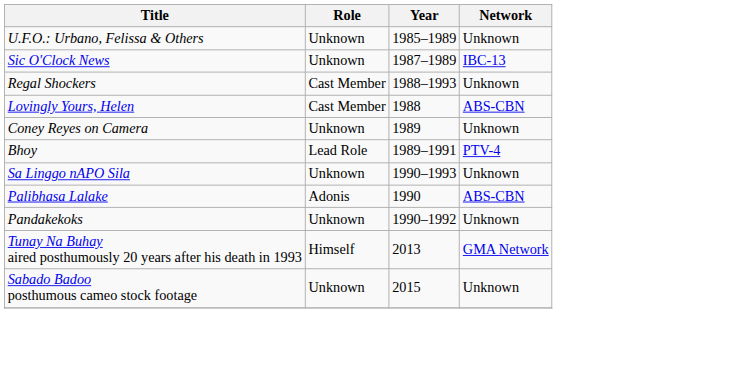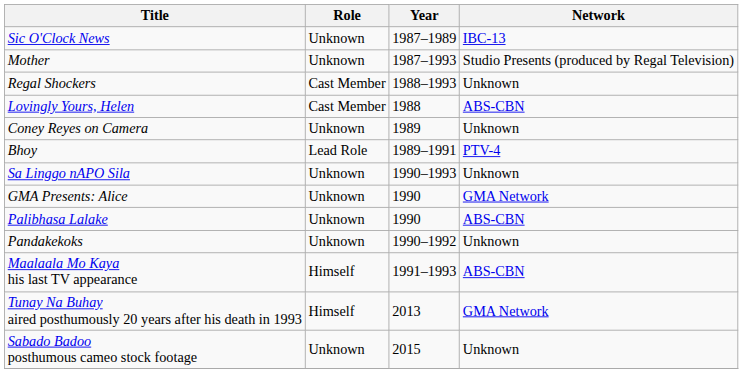- row: U.F.O.: Urbano, Felissa & Others | Unknown | 1985–1989 | Unknown
+ row: Mother | Unknown | 1987–1993 | Studio Presents (produced by Regal Television)
+ row: GMA Presents: Alice | Unknown | 1990 | GMA Network
Palibhasa Lalake | Role: Adonis -> Unknown
+ row: Maalaala Mo Kaya his last TV appearance | Himself | 1991–1993 | ABS-CBN
